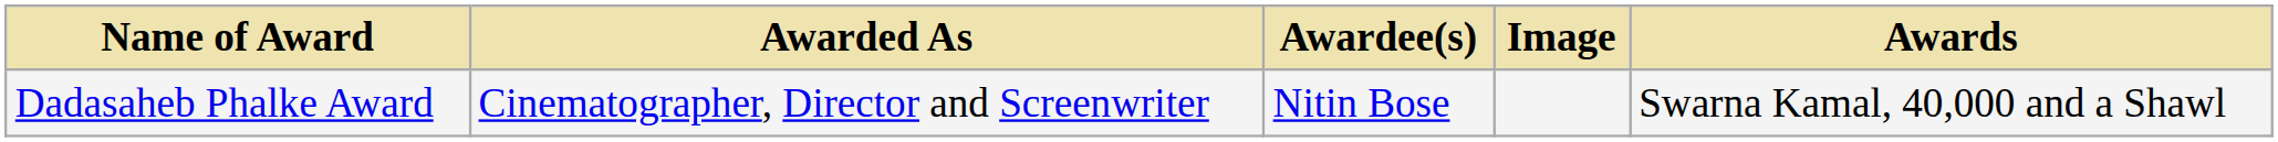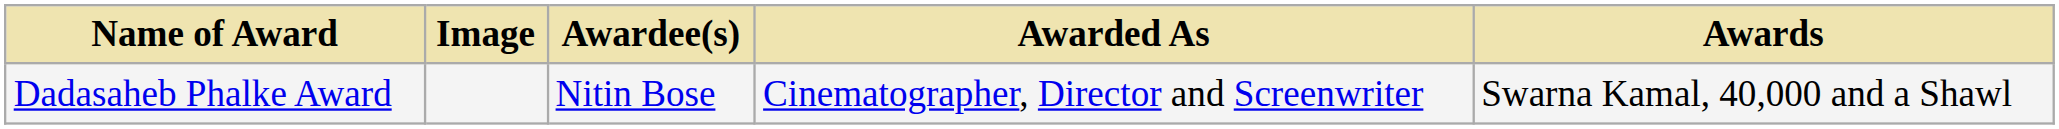columns swapped: Image <-> Awarded As
